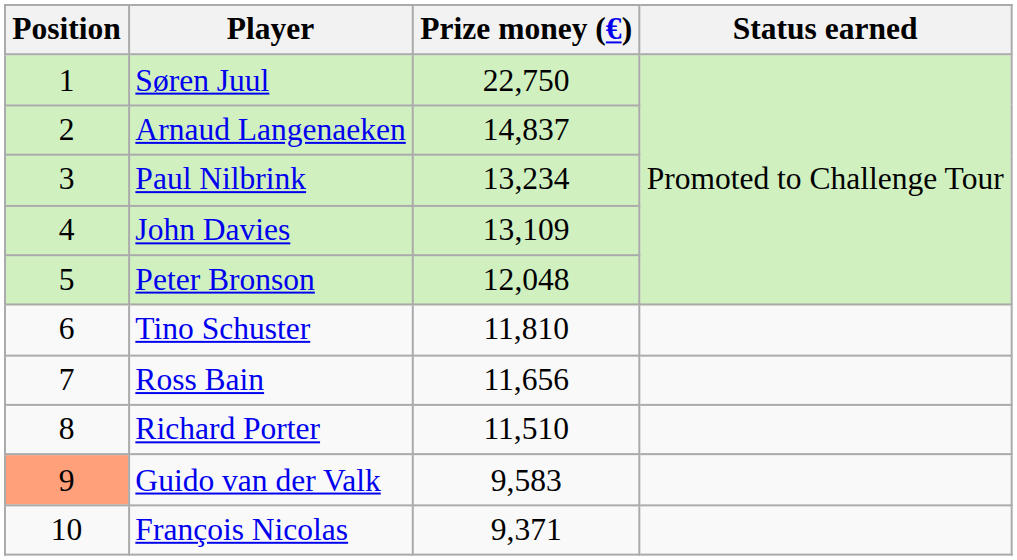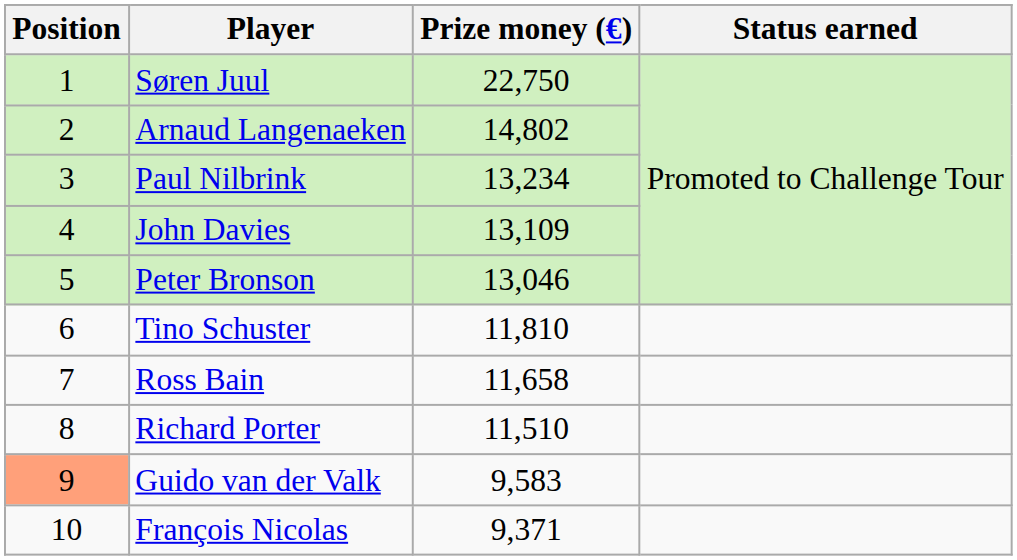Arnaud Langenaeken | Prize money (€): 14,837 -> 14,802
Peter Bronson | Prize money (€): 12,048 -> 13,046
Ross Bain | Prize money (€): 11,656 -> 11,658
